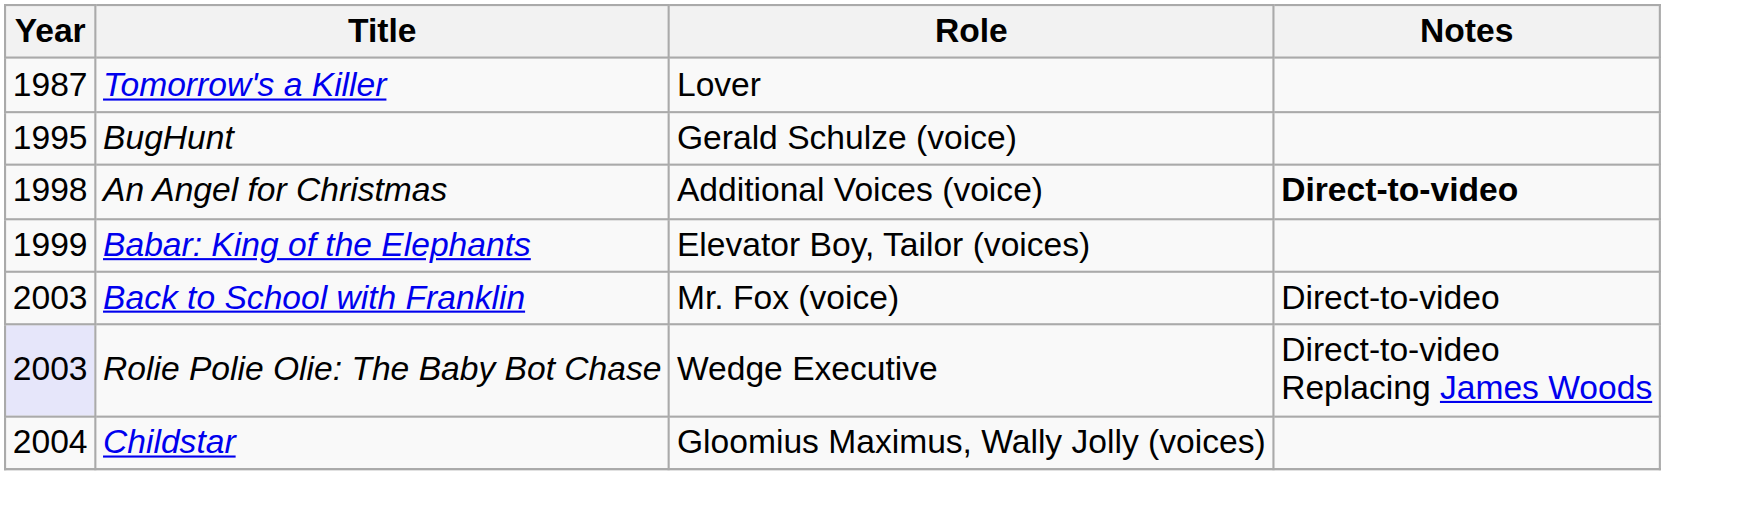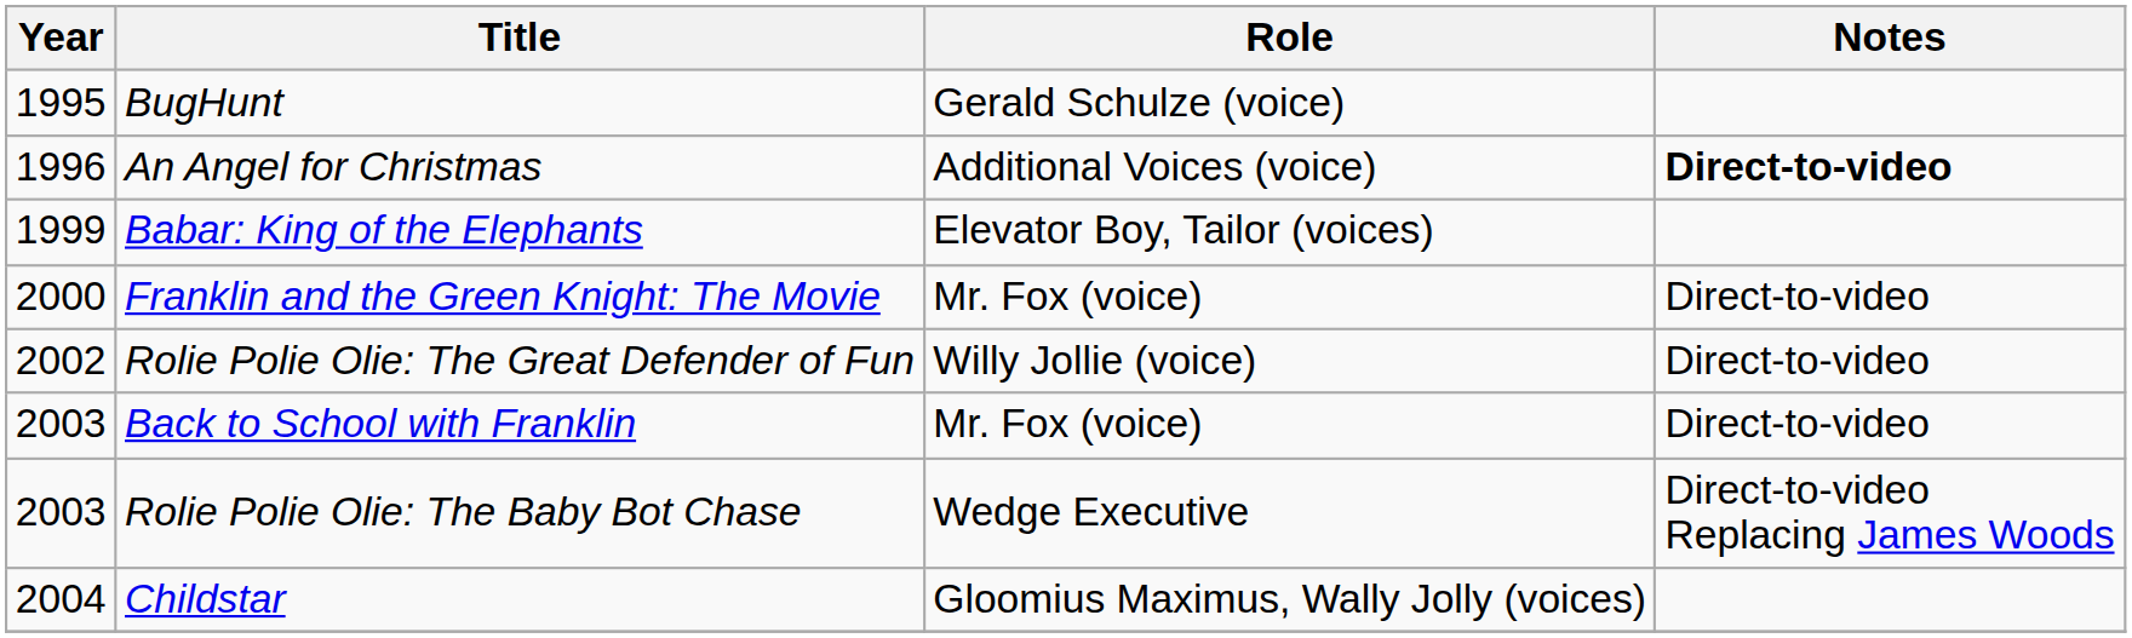- row: 1987 | Tomorrow's a Killer | Lover
An Angel for Christmas | Year: 1998 -> 1996
+ row: 2000 | Franklin and the Green Knight: The Movie | Mr. Fox (voice) | Direct-to-video
+ row: 2002 | Rolie Polie Olie: The Great Defender of Fun | Willy Jollie (voice) | Direct-to-video
Rolie Polie Olie: The Baby Bot Chase | Year: lavender background -> no background
